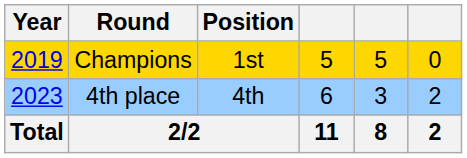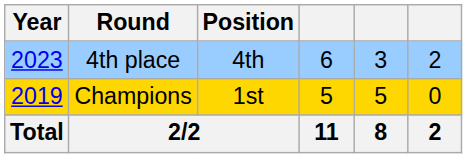rows swapped: Champions <-> 4th place
